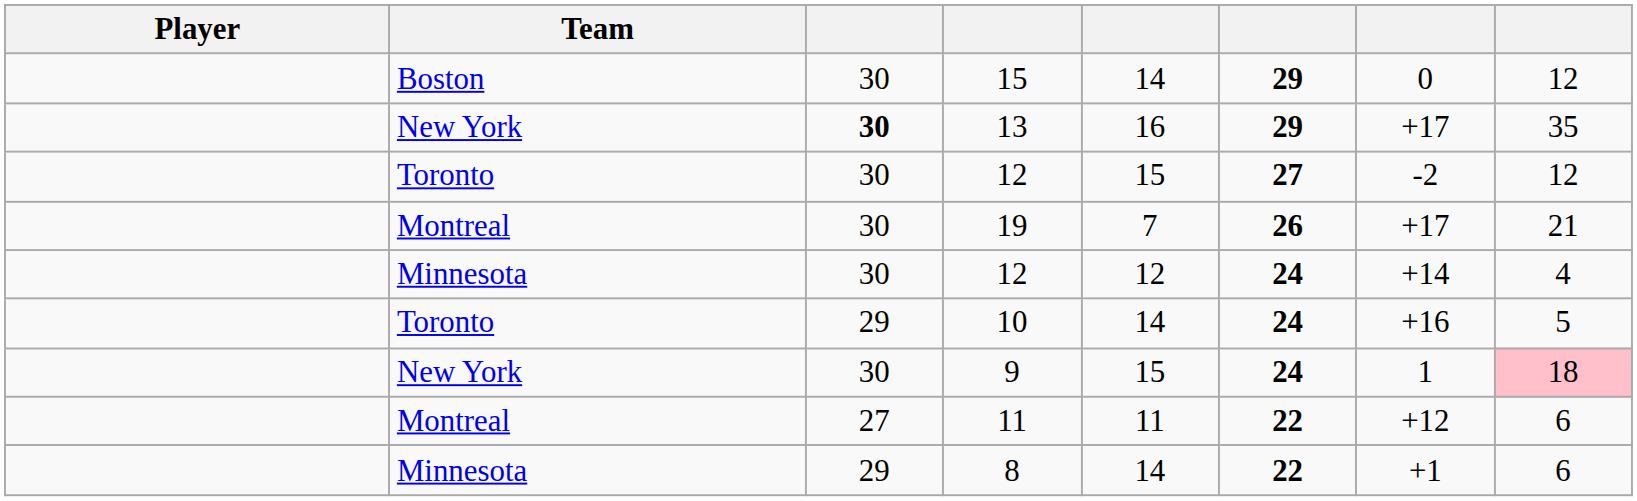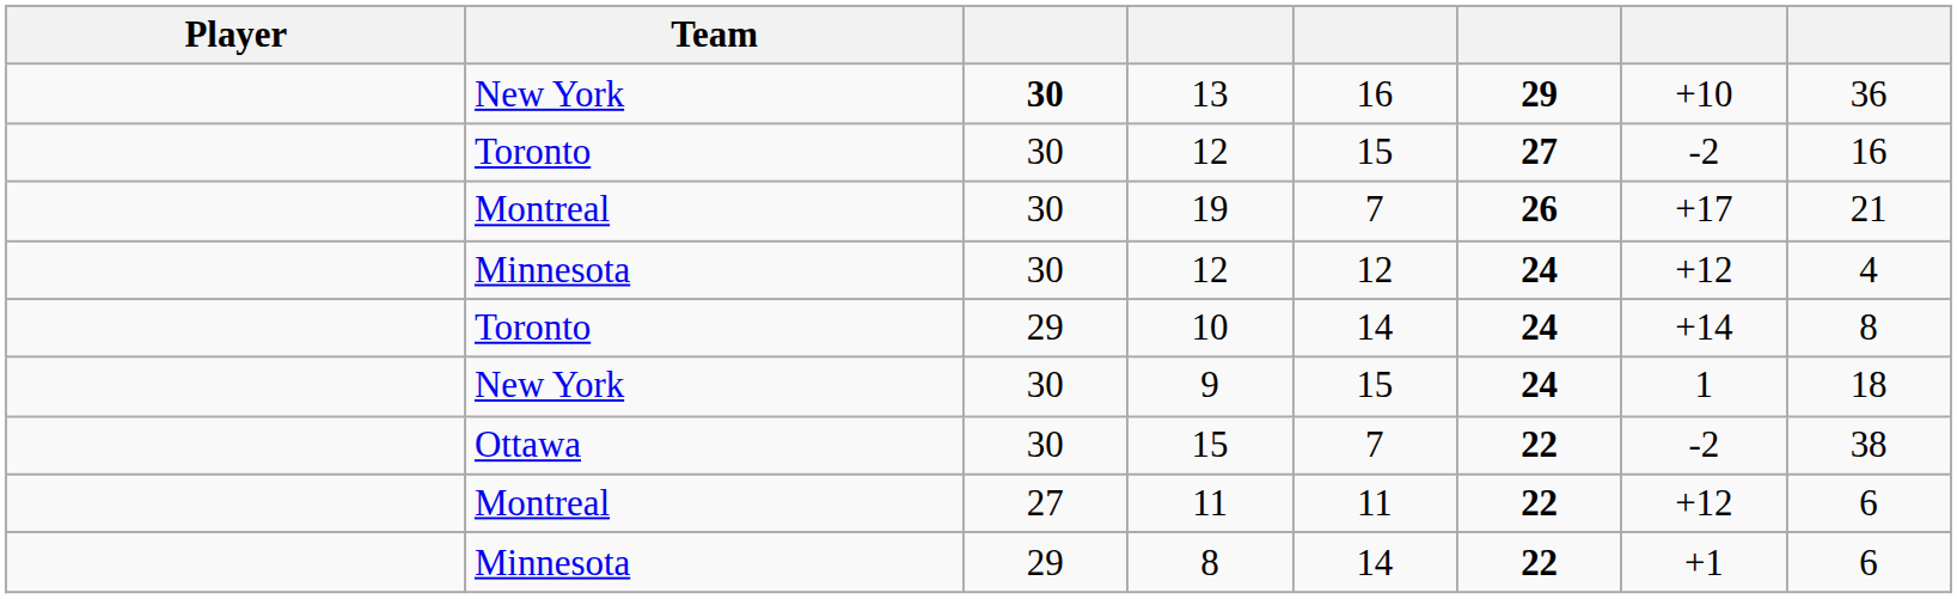- row: Boston | 30 | 15 | 14 | 29 | 0 | 12
13 | column 7: +17 -> +10
13 | column 8: 35 -> 36
Toronto / 12 | column 8: 12 -> 16
Minnesota / 12 | column 7: +14 -> +12
10 | column 7: +16 -> +14
10 | column 8: 5 -> 8
9 | column 8: pink background -> no background
+ row: Ottawa | 30 | 15 | 7 | 22 | -2 | 38
